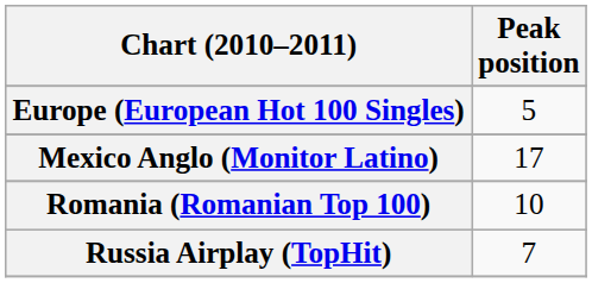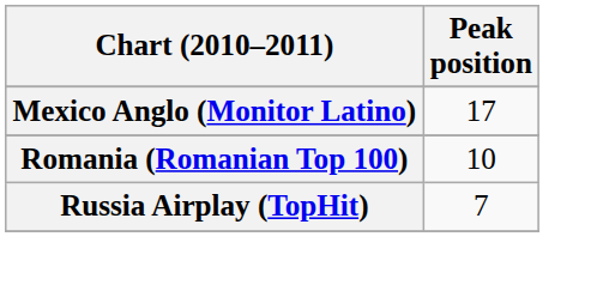- row: Europe (European Hot 100 Singles) | 5
